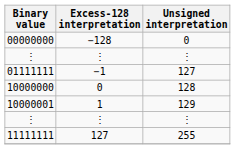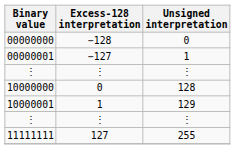+ row: 00000001 | −127 | 1
- row: 01111111 | −1 | 127
